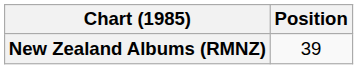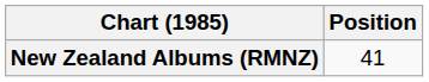New Zealand Albums (RMNZ) | Position: 39 -> 41
